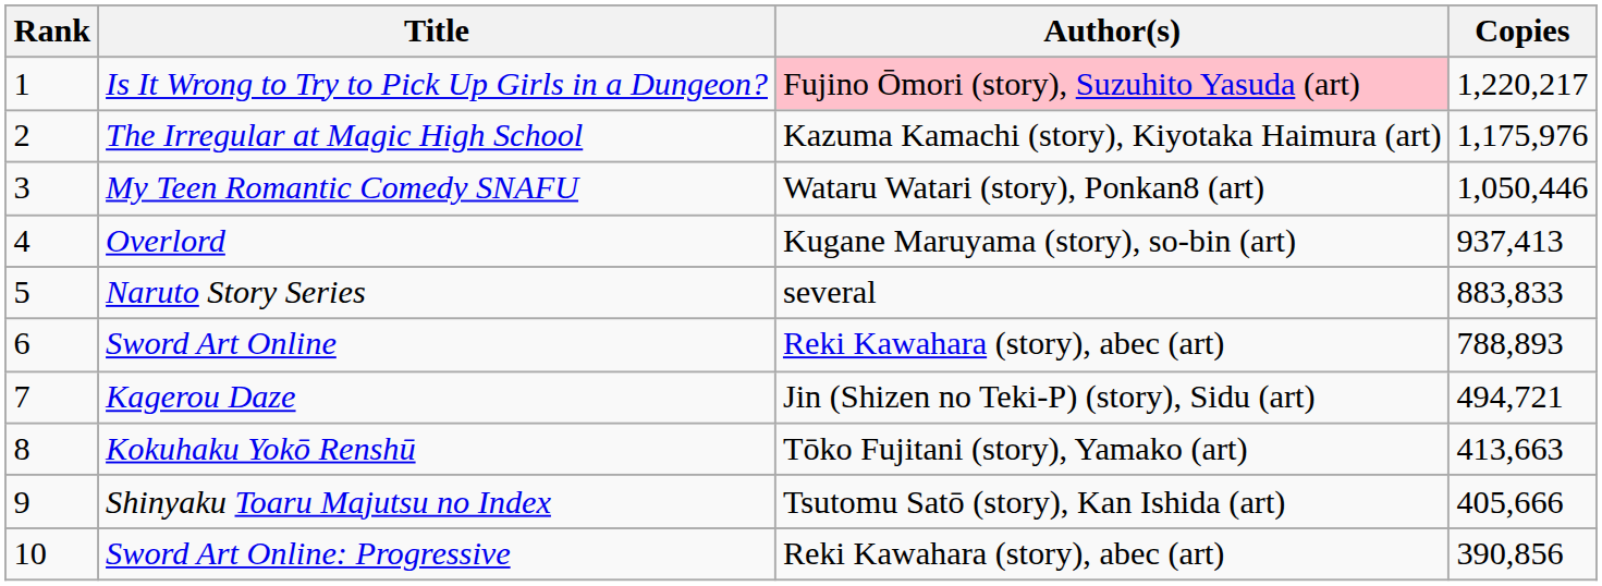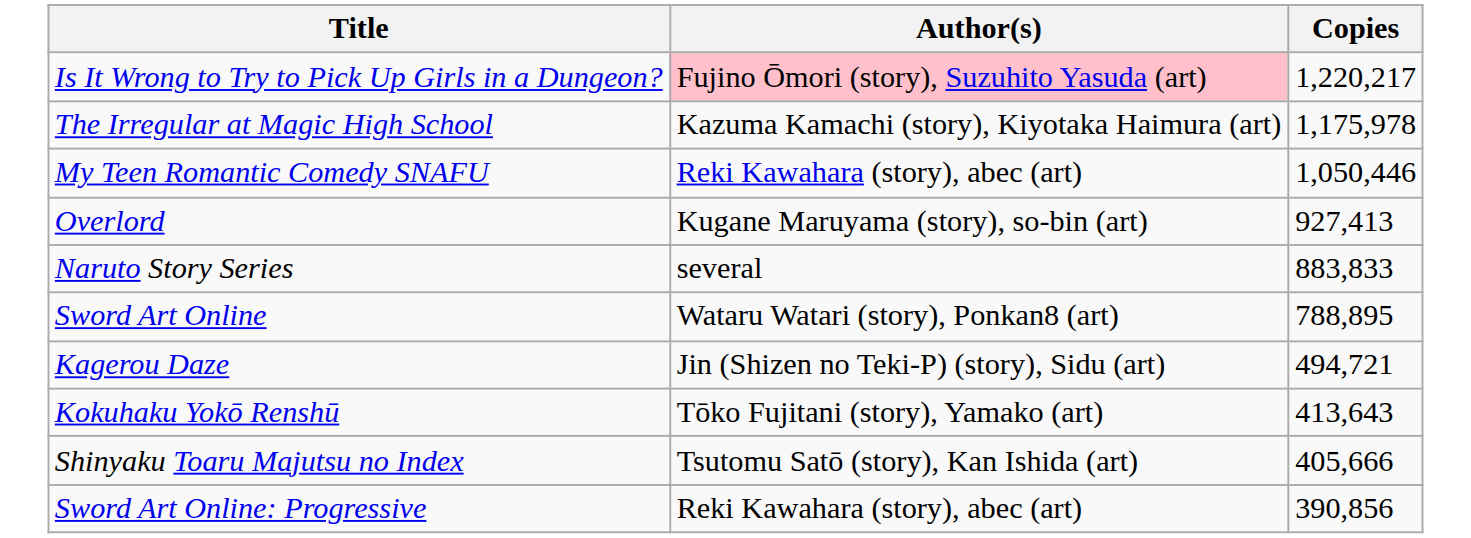- column: Rank | 1 | 2 | 3 | 4 | 5 | 6 | 7 | 8 | 9 | 10
The Irregular at Magic High School | Copies: 1,175,976 -> 1,175,978
My Teen Romantic Comedy SNAFU | Author(s): Wataru Watari (story), Ponkan8 (art) -> Reki Kawahara (story), abec (art)
Overlord | Copies: 937,413 -> 927,413
Sword Art Online | Author(s): Reki Kawahara (story), abec (art) -> Wataru Watari (story), Ponkan8 (art)
Sword Art Online | Copies: 788,893 -> 788,895
Kokuhaku Yokō Renshū | Copies: 413,663 -> 413,643
